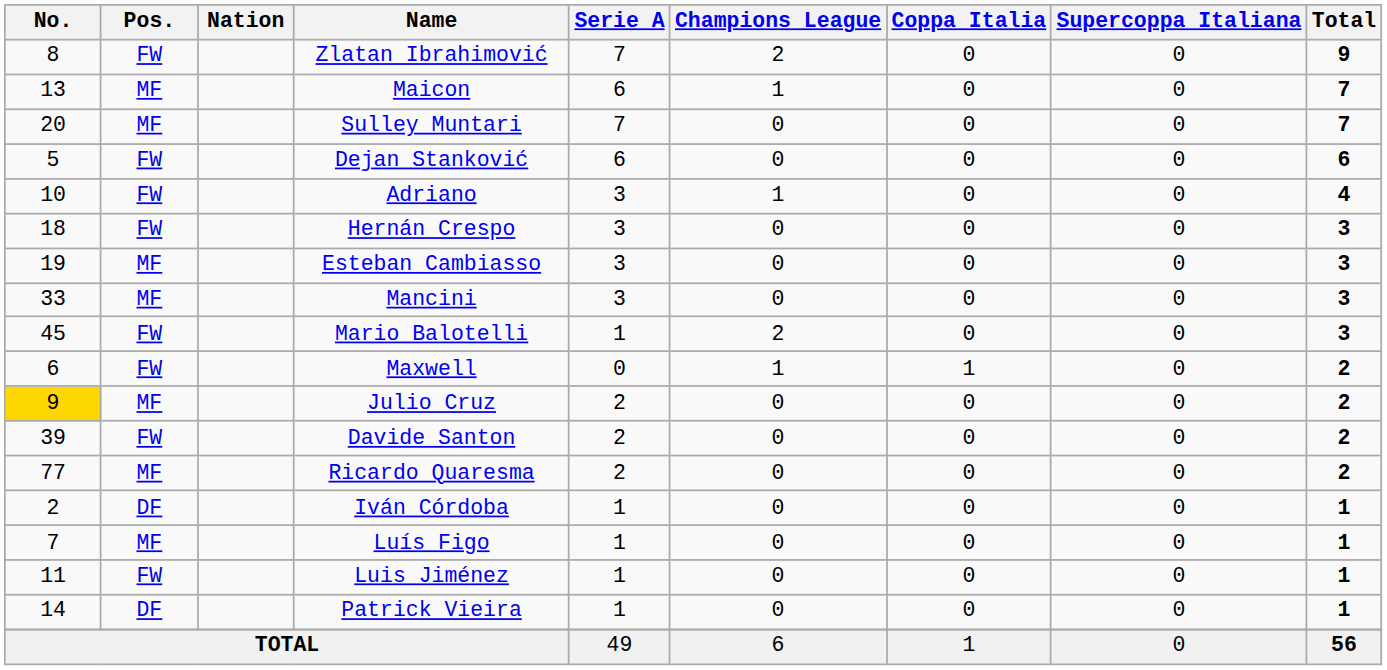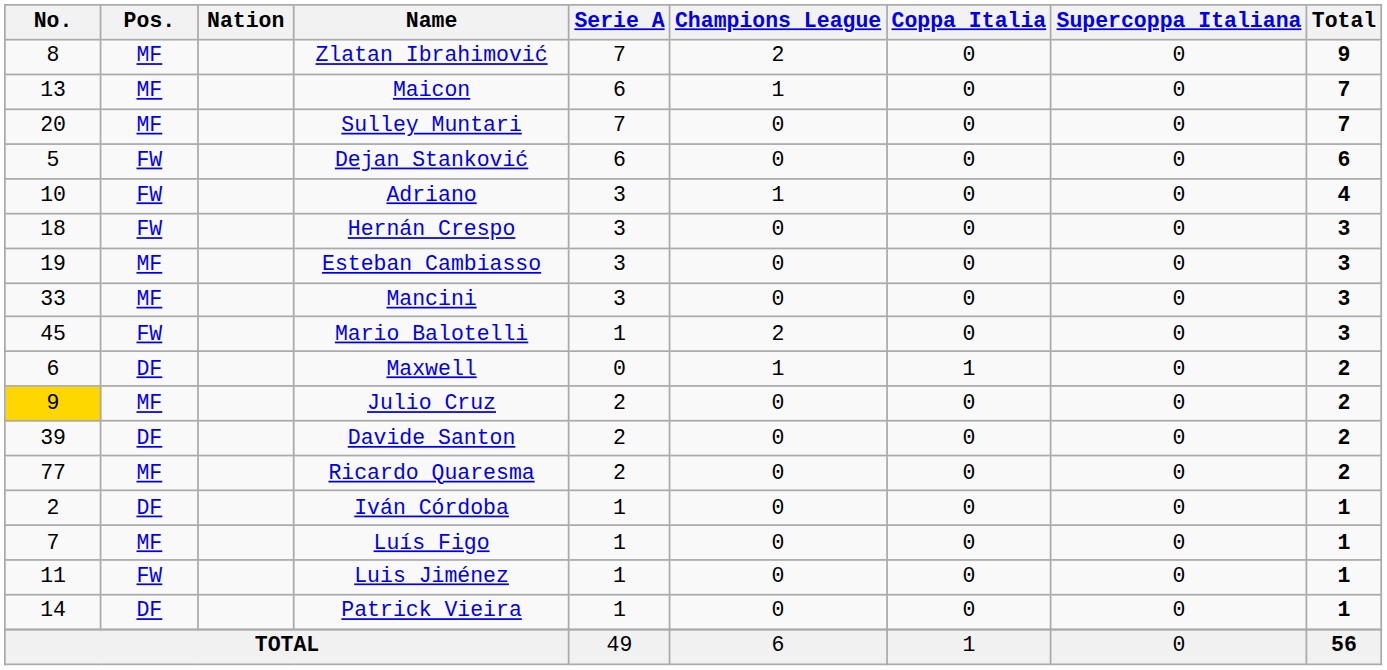Zlatan Ibrahimović | Pos.: FW -> MF
Maxwell | Pos.: FW -> DF
Davide Santon | Pos.: FW -> DF
